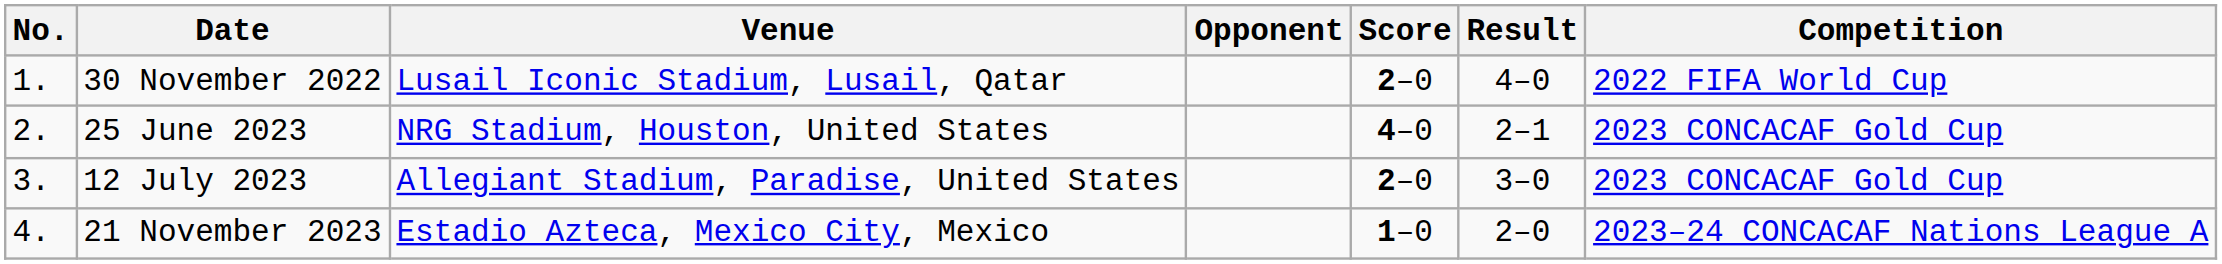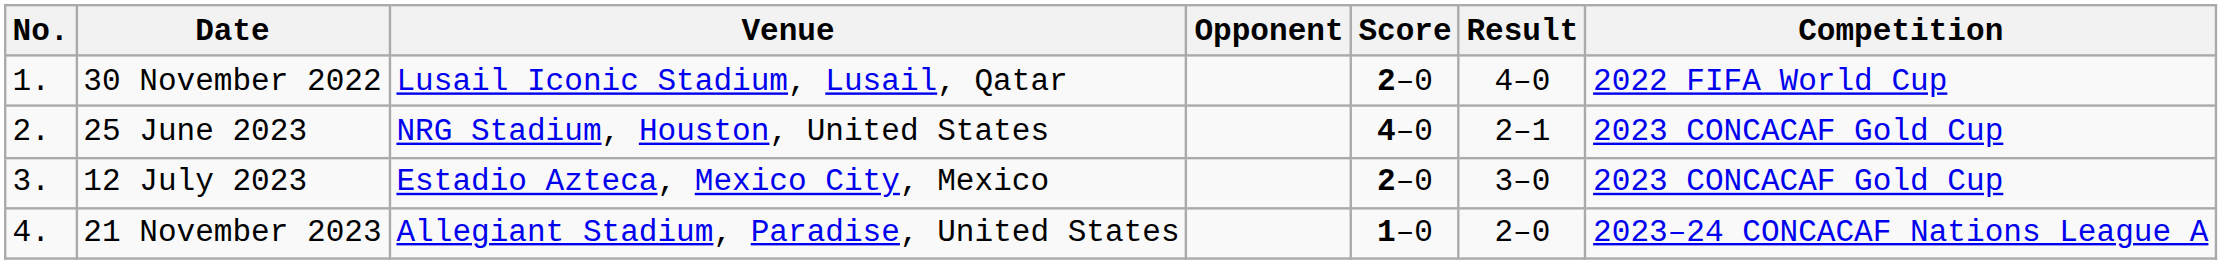12 July 2023 | Venue: Allegiant Stadium, Paradise, United States -> Estadio Azteca, Mexico City, Mexico
21 November 2023 | Venue: Estadio Azteca, Mexico City, Mexico -> Allegiant Stadium, Paradise, United States
